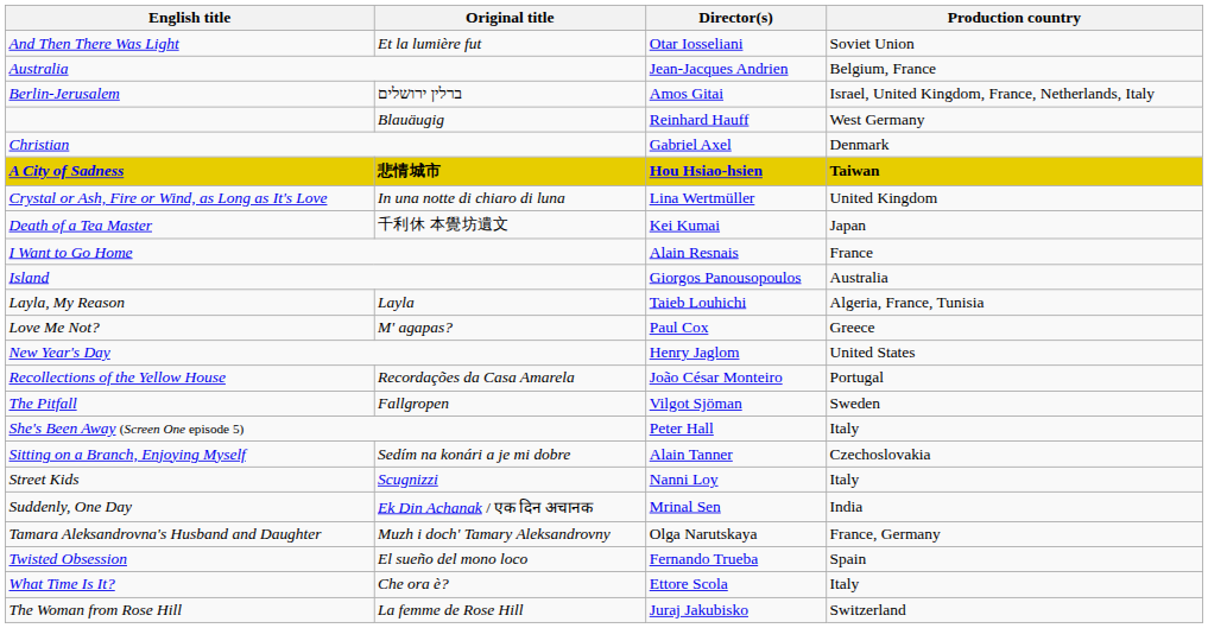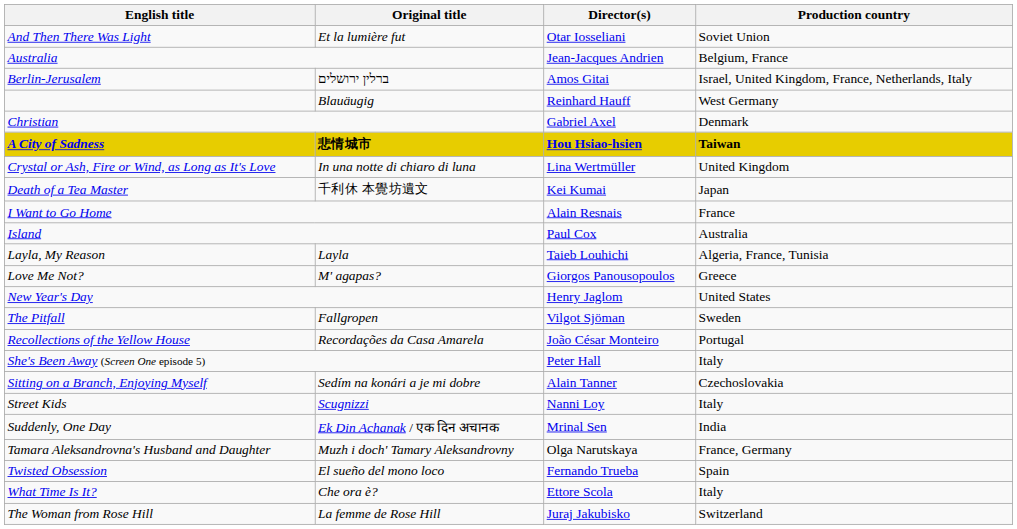Island | Director(s): Giorgos Panousopoulos -> Paul Cox
Love Me Not? | Director(s): Paul Cox -> Giorgos Panousopoulos
rows swapped: The Pitfall <-> Recollections of the Yellow House
